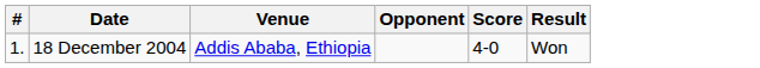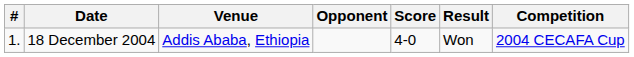+ column: Competition | 2004 CECAFA Cup
